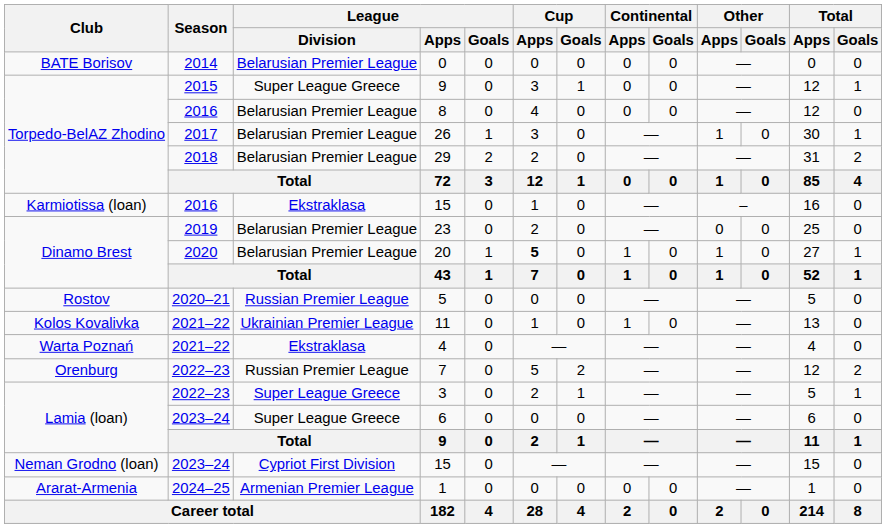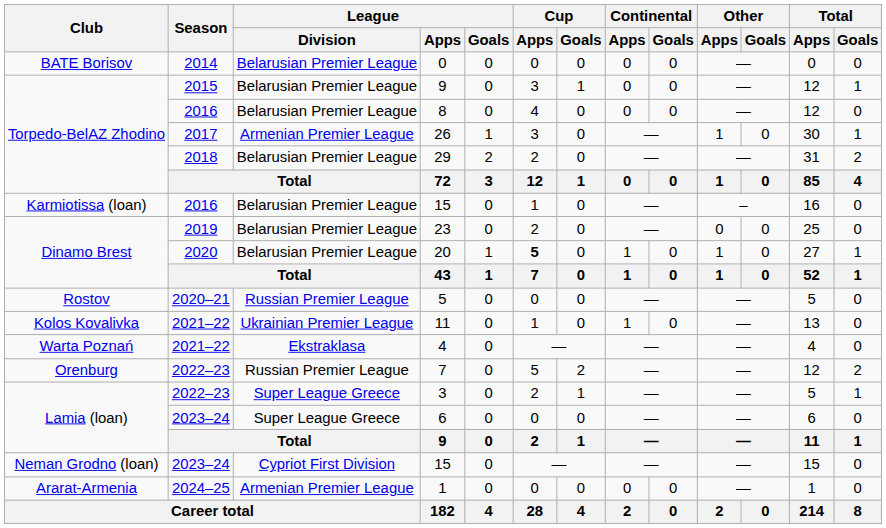2015 / 9 | League / Division: Super League Greece -> Belarusian Premier League
26 | League / Division: Belarusian Premier League -> Armenian Premier League
2016 / 15 | League / Division: Ekstraklasa -> Belarusian Premier League
